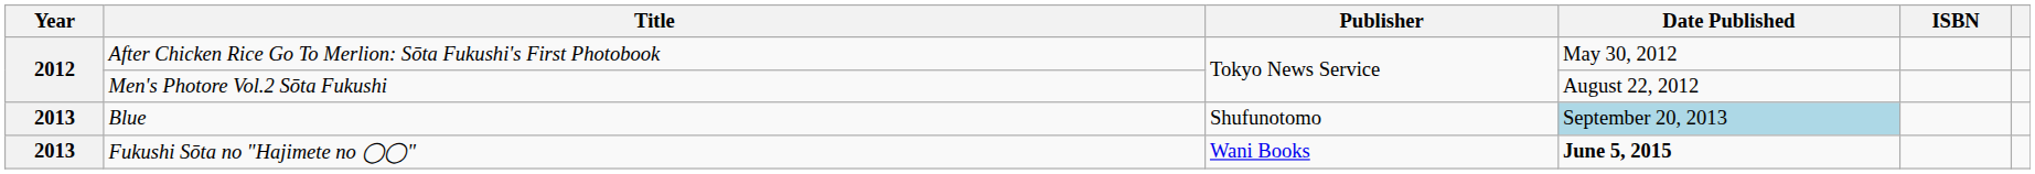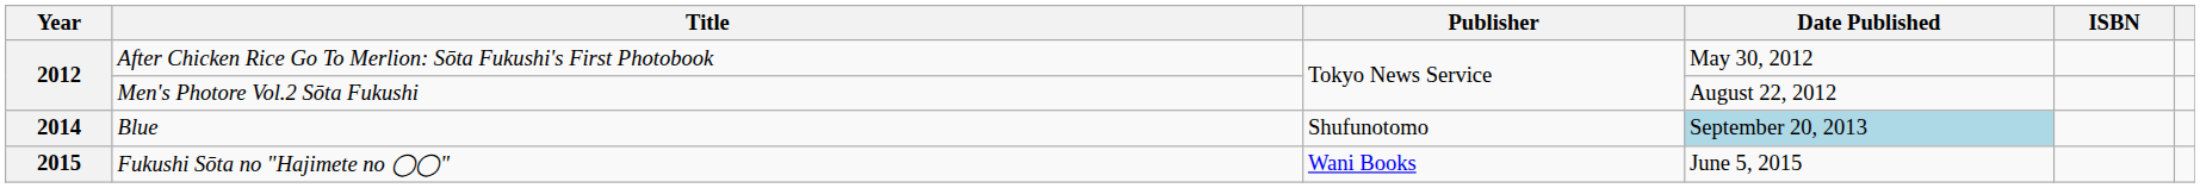Blue | Year: 2013 -> 2014
Fukushi Sōta no "Hajimete no ◯◯" | Year: 2013 -> 2015
Fukushi Sōta no "Hajimete no ◯◯" | Date Published: bold -> normal
